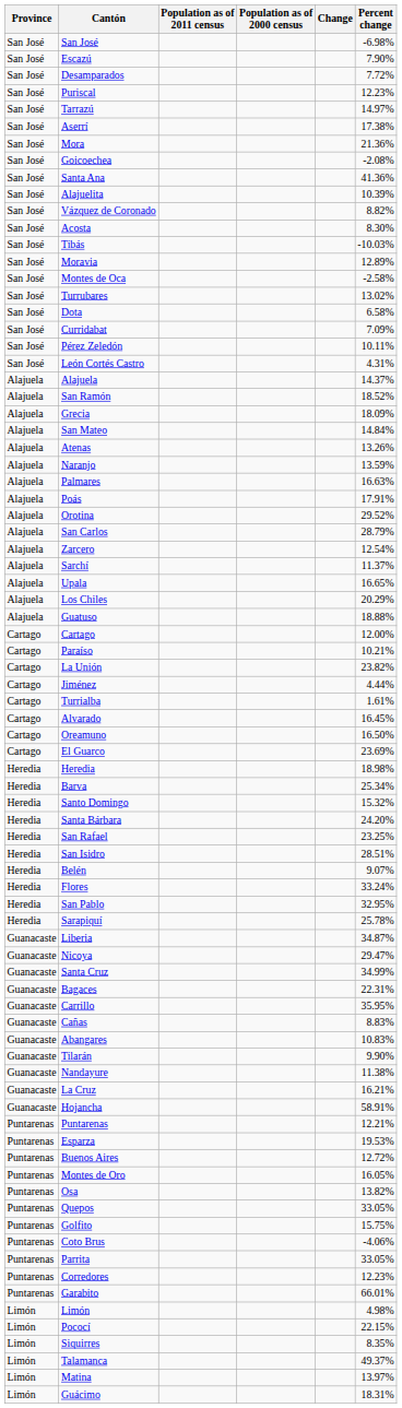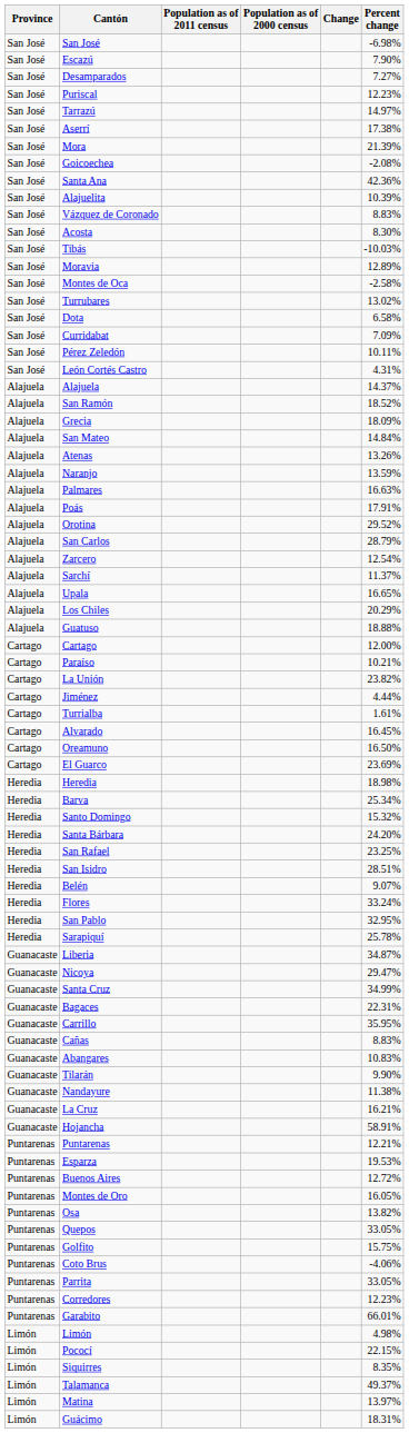Desamparados | Percent change: 7.72% -> 7.27%
Mora | Percent change: 21.36% -> 21.39%
Santa Ana | Percent change: 41.36% -> 42.36%
Vázquez de Coronado | Percent change: 8.82% -> 8.83%
